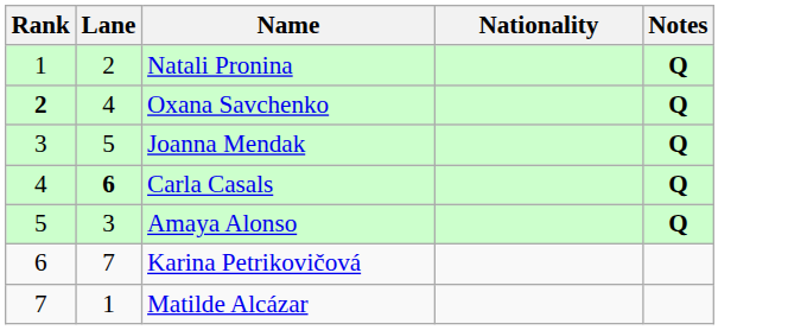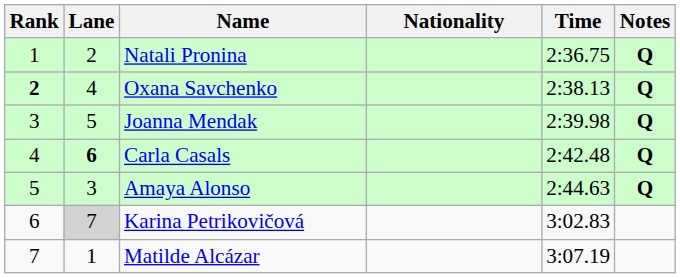+ column: Time | 2:36.75 | 2:38.13 | 2:39.98 | 2:42.48 | 2:44.63 | 3:02.83 | 3:07.19
Karina Petrikovičová | Lane: no background -> lightgrey background
